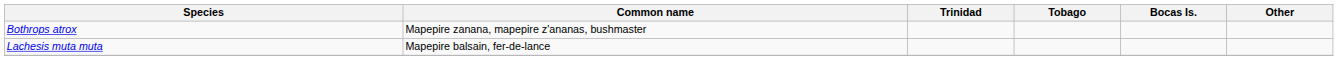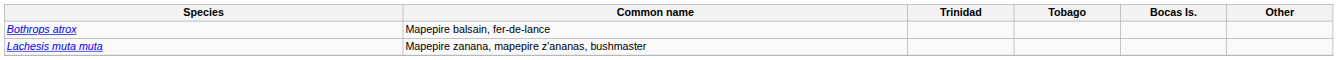Bothrops atrox | Common name: Mapepire zanana, mapepire z'ananas, bushmaster -> Mapepire balsain, fer-de-lance
Lachesis muta muta | Common name: Mapepire balsain, fer-de-lance -> Mapepire zanana, mapepire z'ananas, bushmaster
